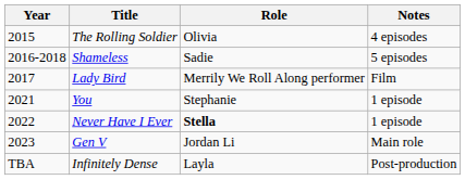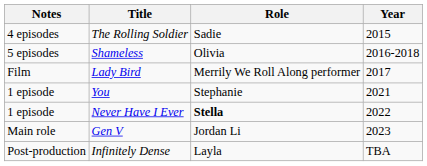columns swapped: Year <-> Notes
The Rolling Soldier | Role: Olivia -> Sadie
Shameless | Role: Sadie -> Olivia
